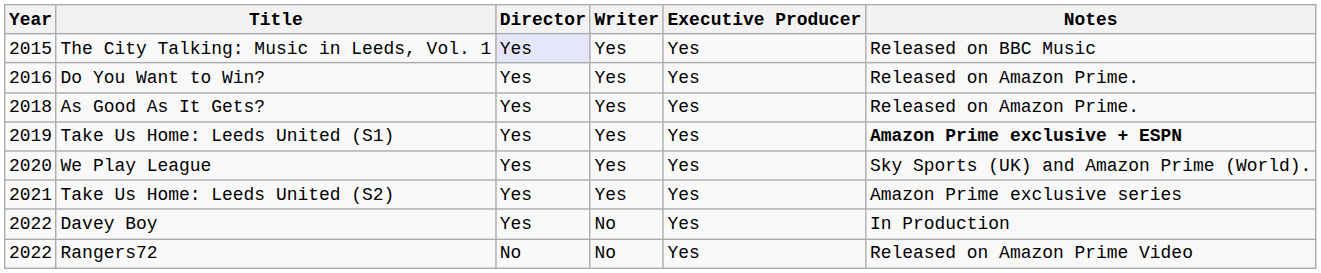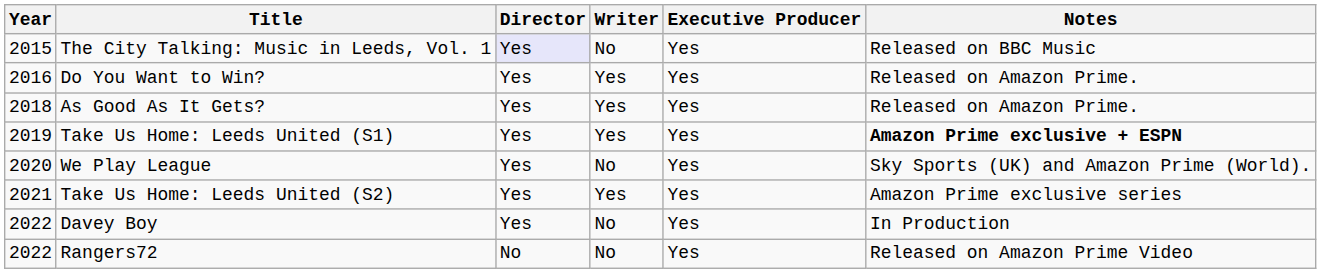The City Talking: Music in Leeds, Vol. 1 | Writer: Yes -> No
We Play League | Writer: Yes -> No
